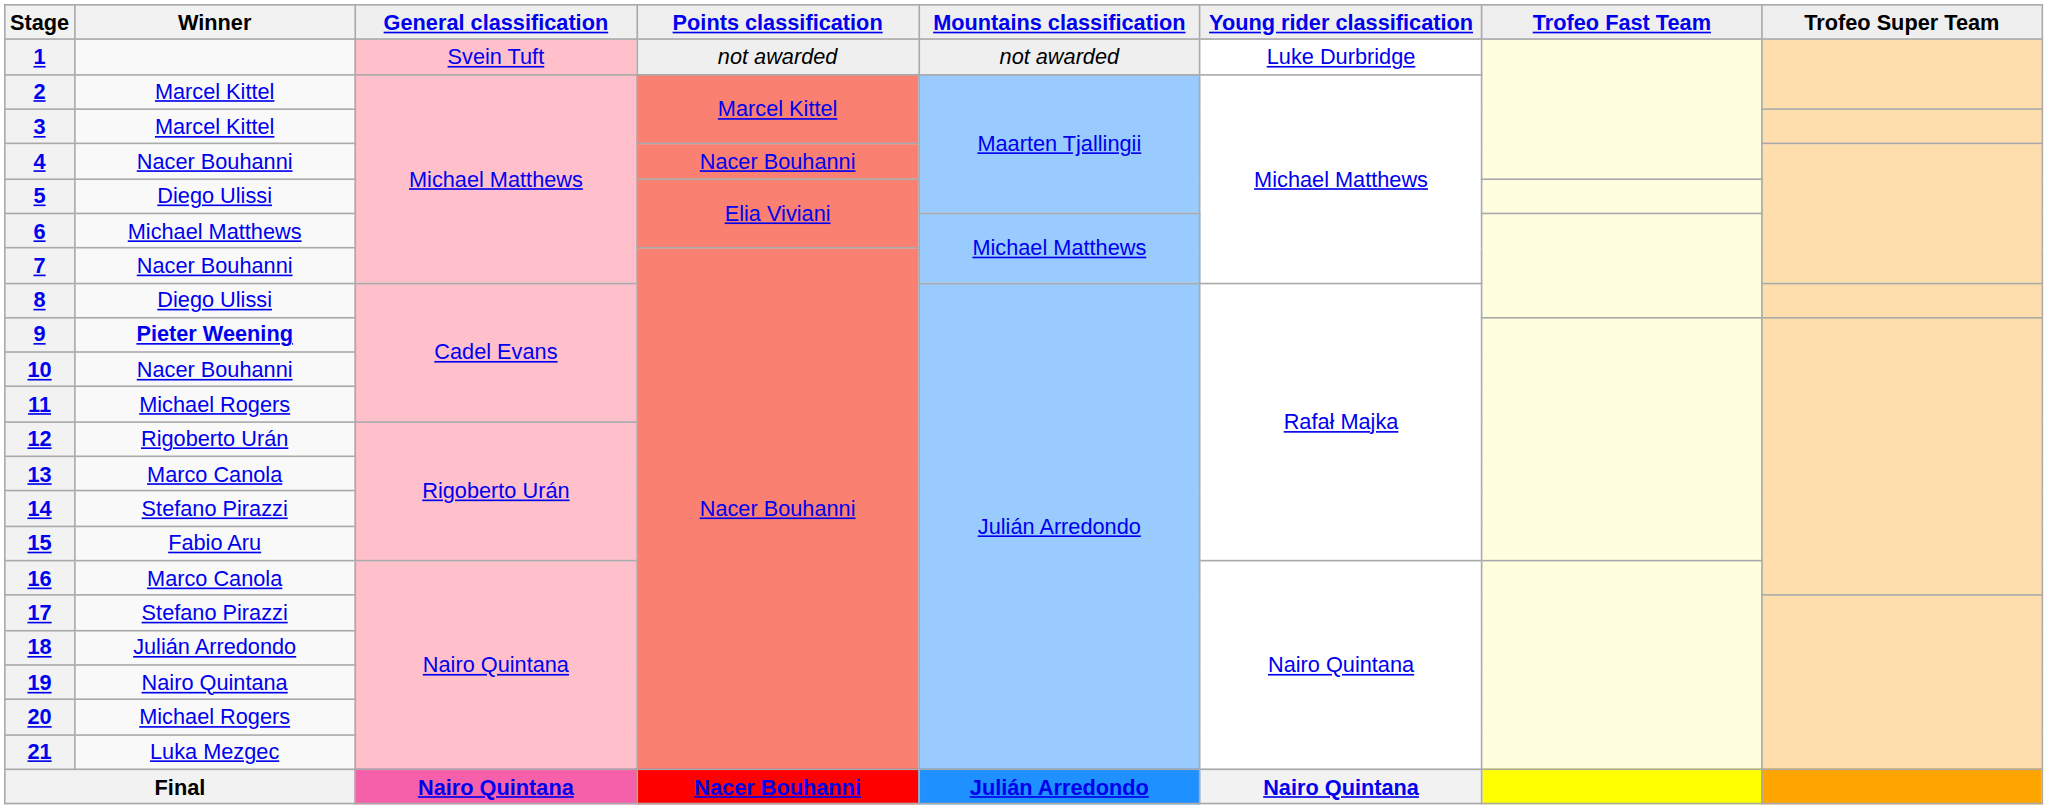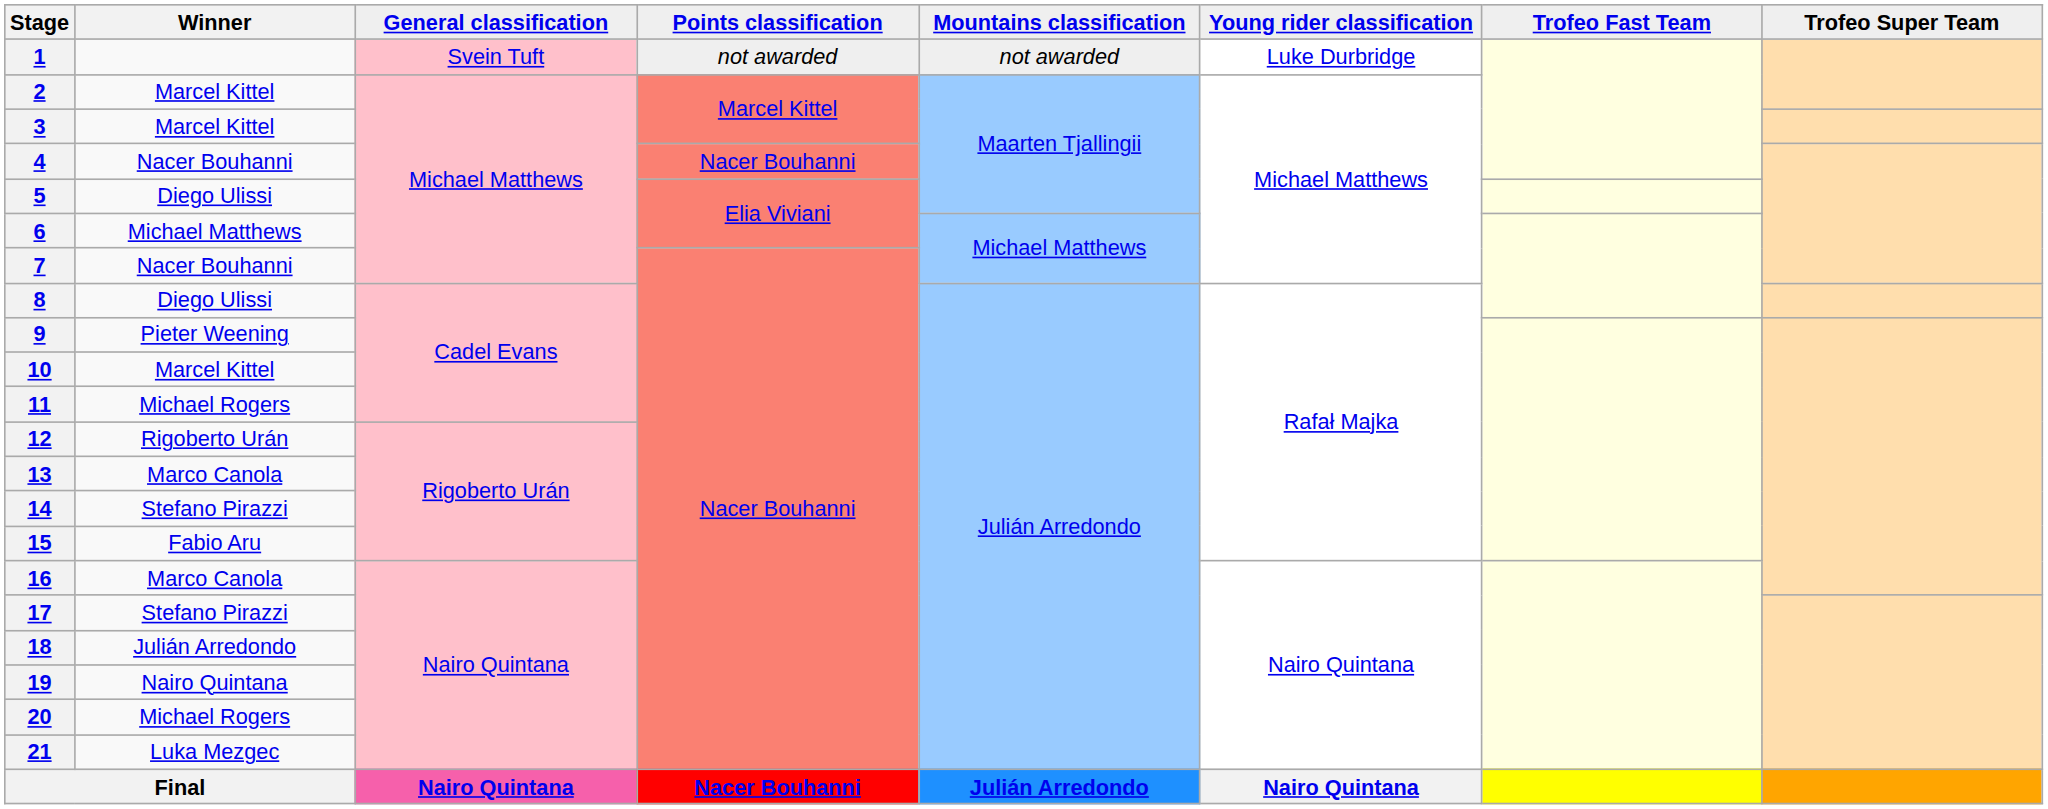9 | Winner: bold -> normal
10 | Winner: Nacer Bouhanni -> Marcel Kittel
